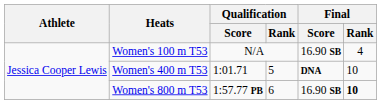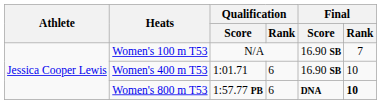Women's 100 m T53 | Final / Rank: 4 -> 7
Women's 400 m T53 | Qualification / Rank: 5 -> 6
Women's 400 m T53 | Final / Score: DNA -> 16.90 SB
Women's 800 m T53 | Final / Score: 16.90 SB -> DNA
